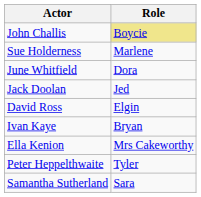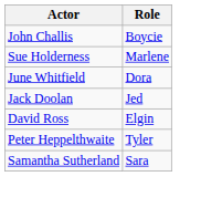John Challis | Role: khaki background -> no background
- row: Ivan Kaye | Bryan
- row: Ella Kenion | Mrs Cakeworthy
